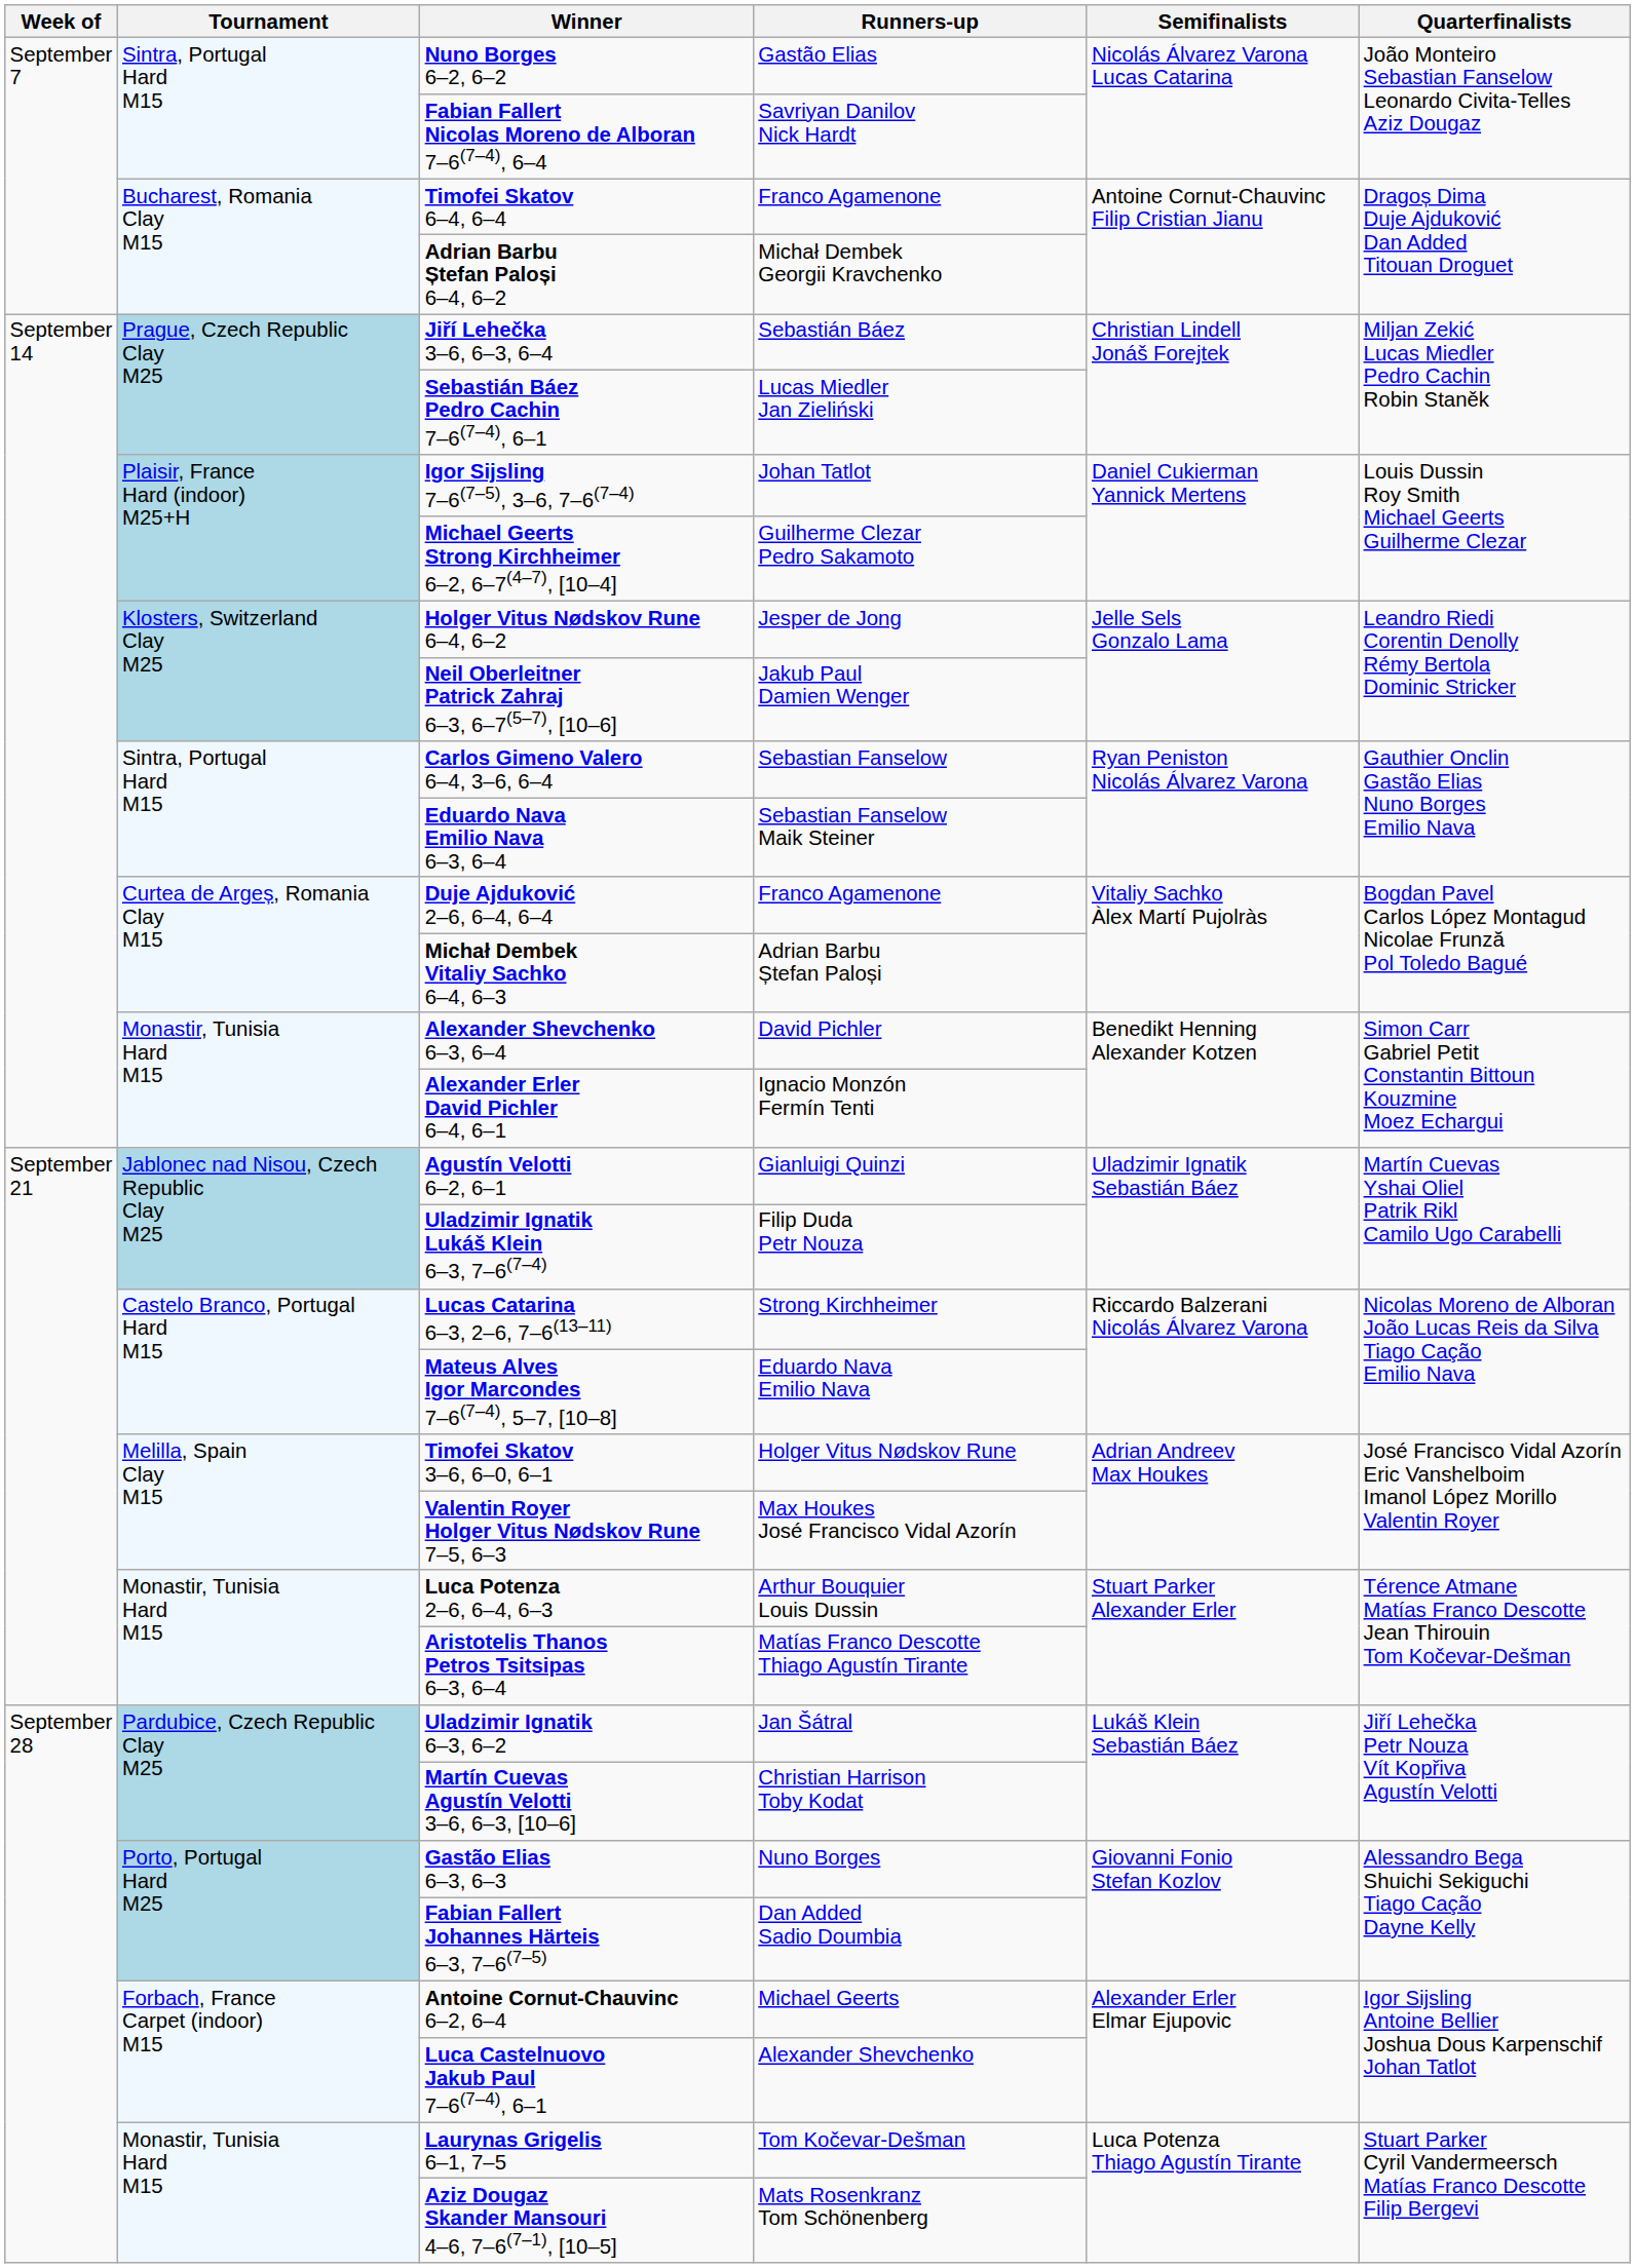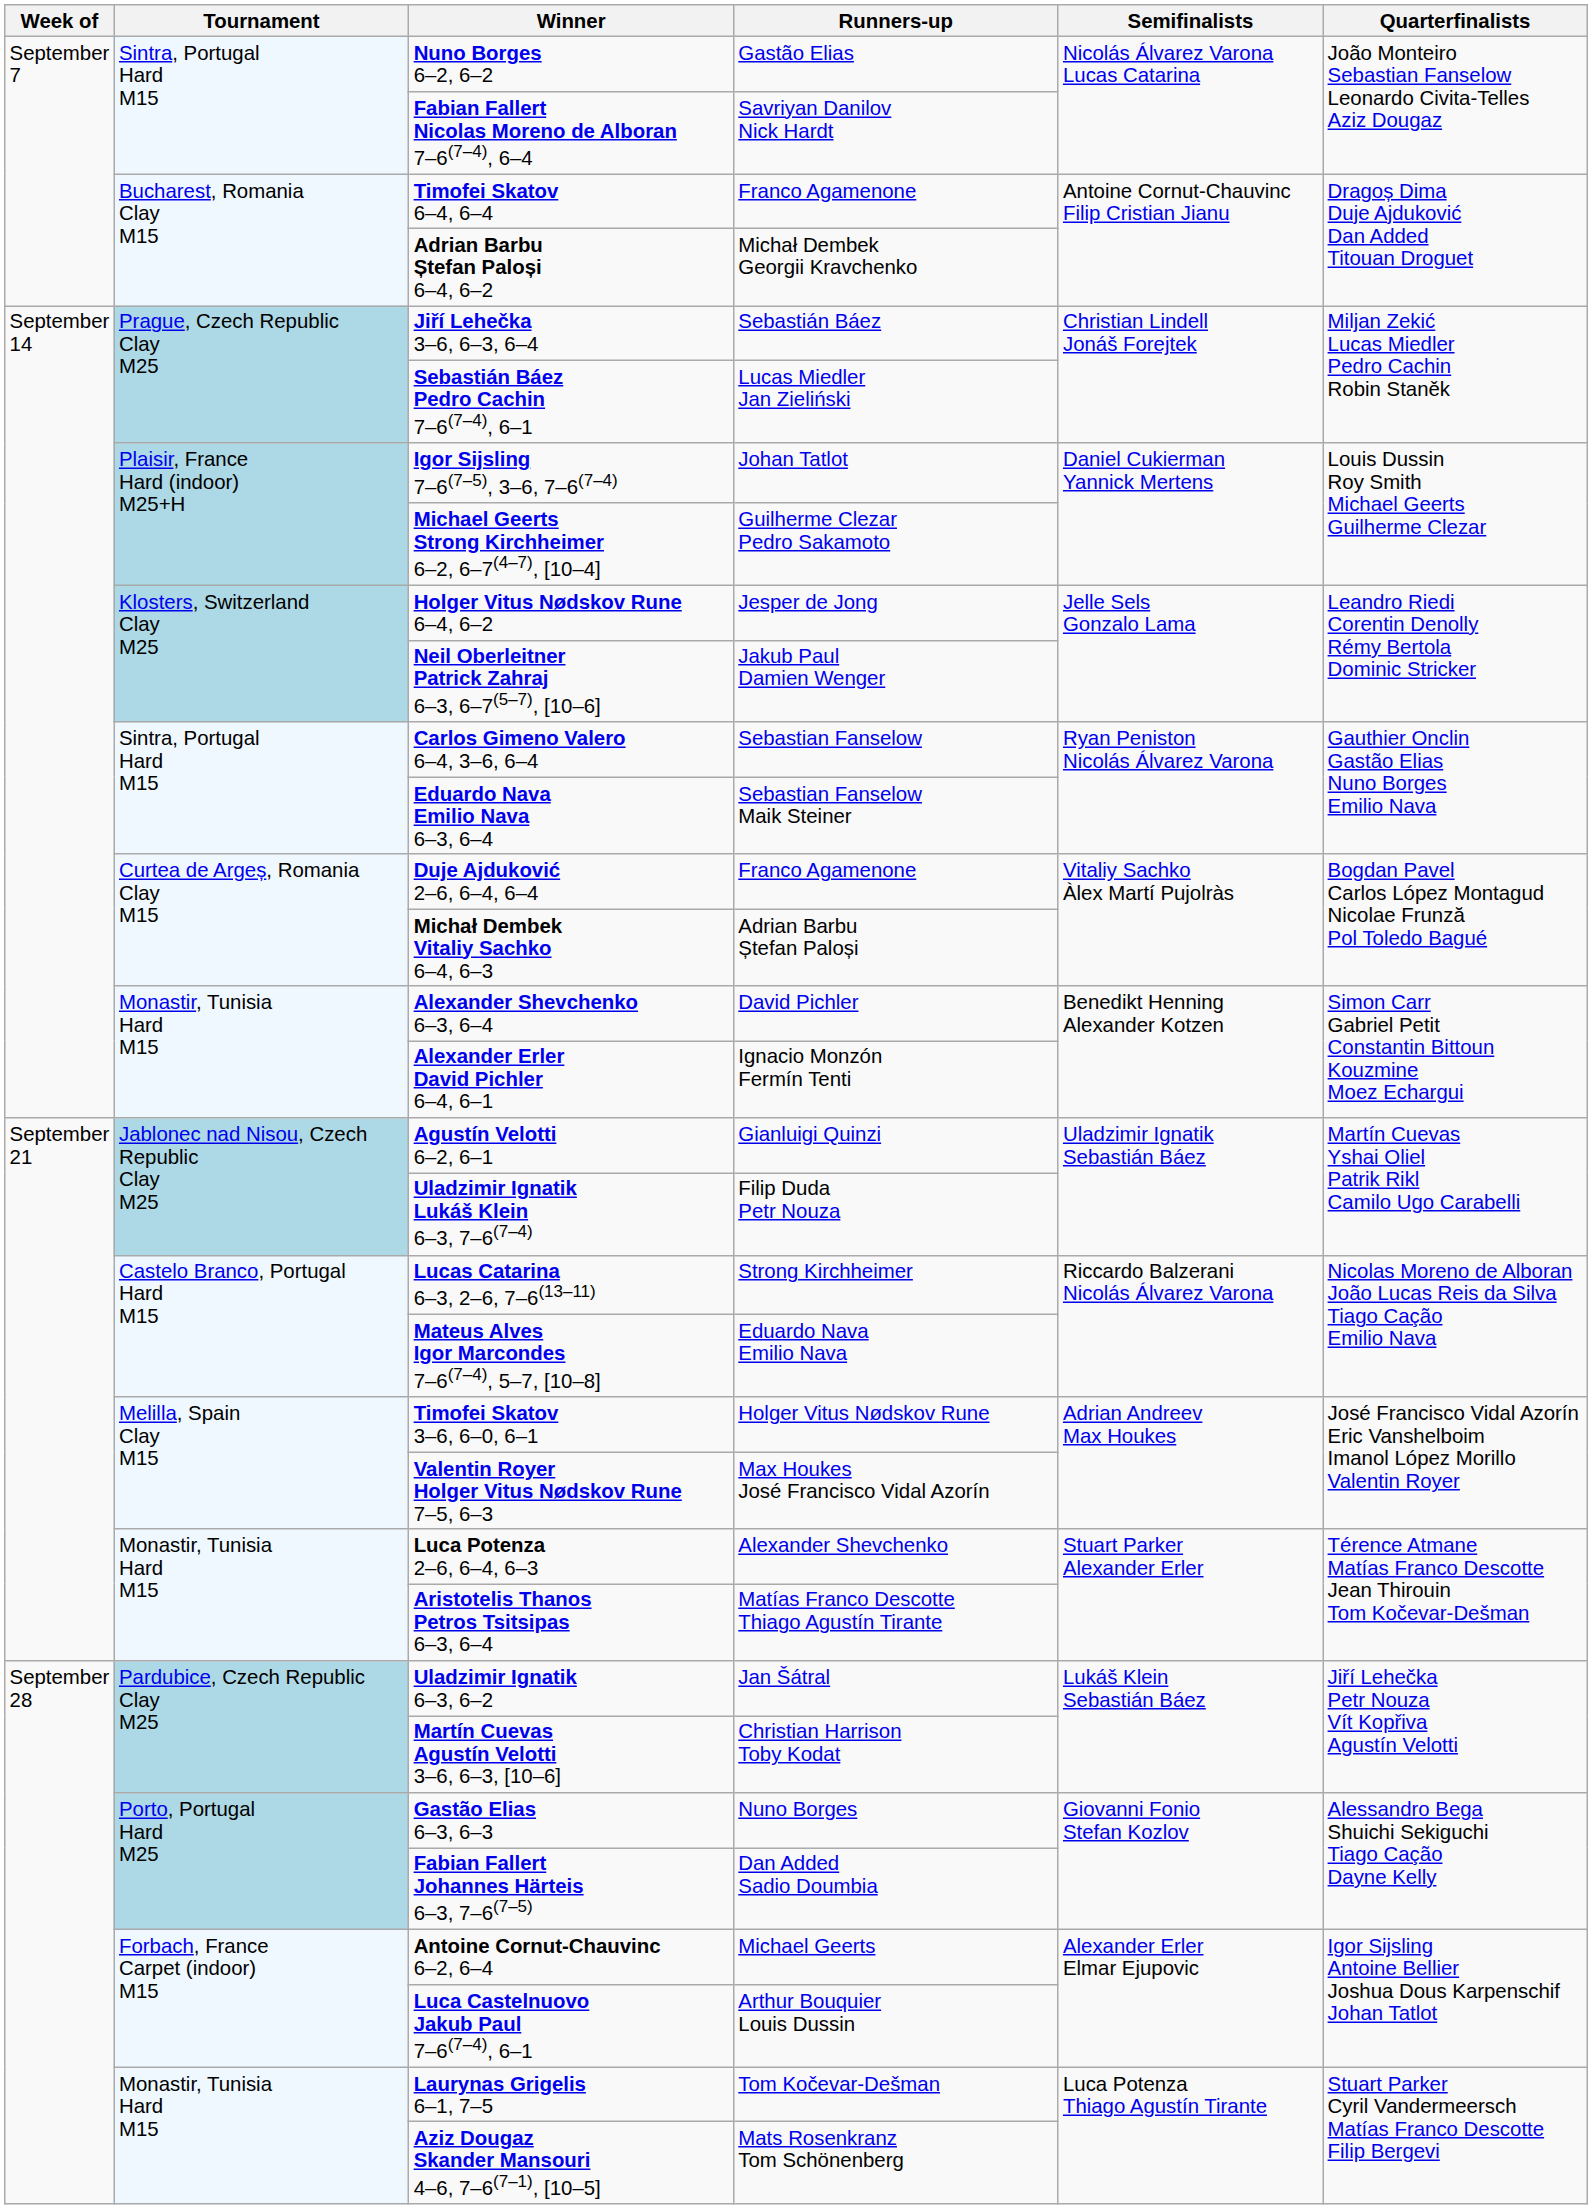Luca Potenza 2–6, 6–4, 6–3 | Runners-up: Arthur Bouquier Louis Dussin -> Alexander Shevchenko
Luca Castelnuovo Jakub Paul 7–6(7–4), 6–1 | Runners-up: Alexander Shevchenko -> Arthur Bouquier Louis Dussin
